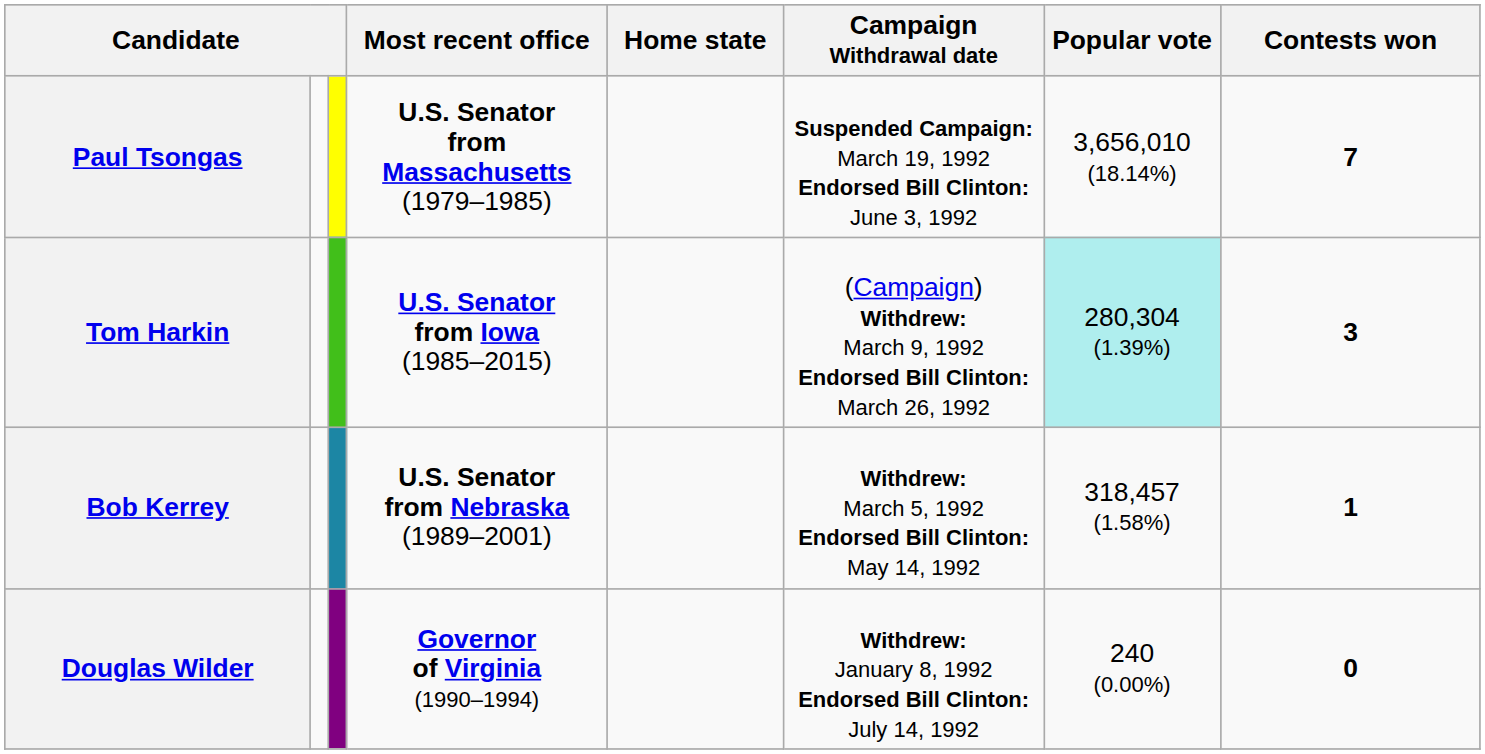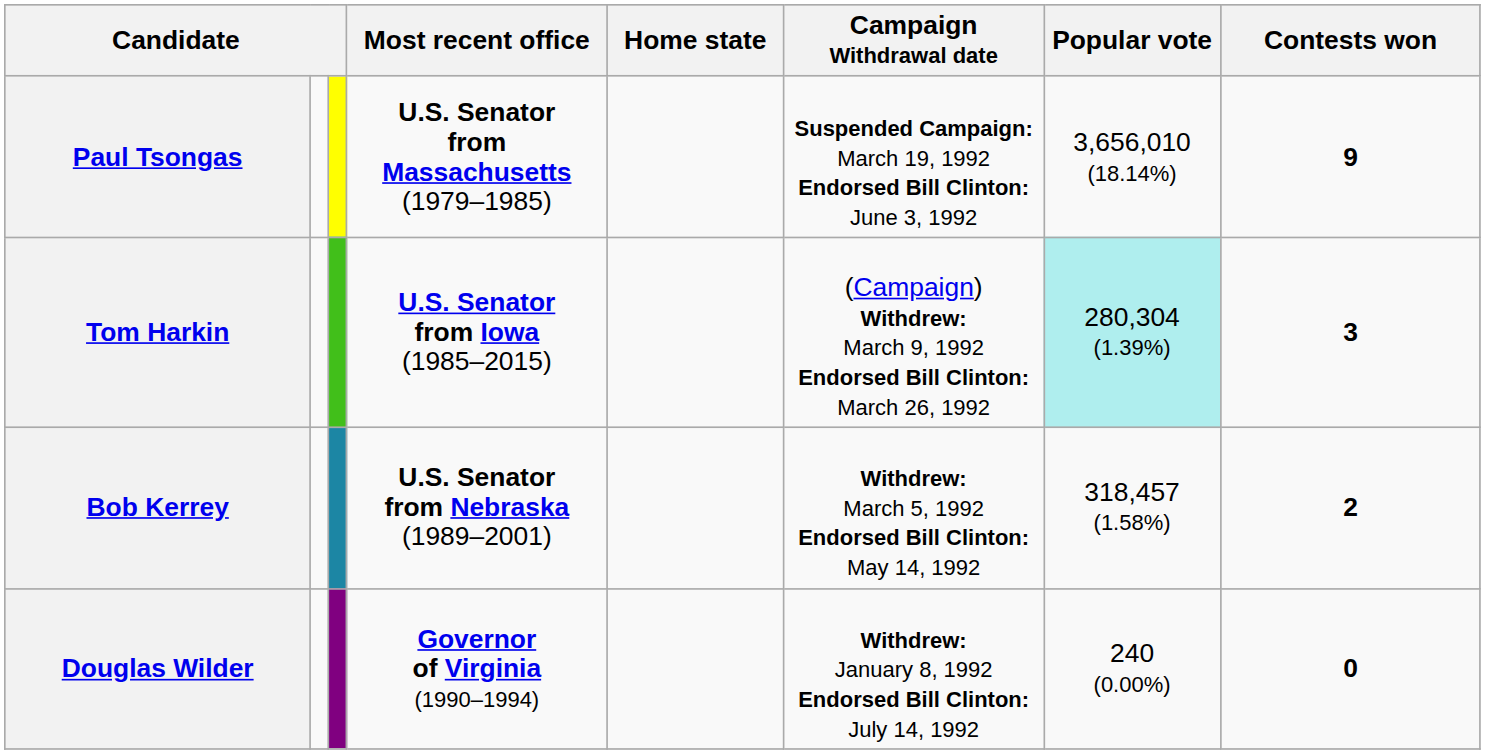Paul Tsongas | Contests won: 7 -> 9
Bob Kerrey | Contests won: 1 -> 2
